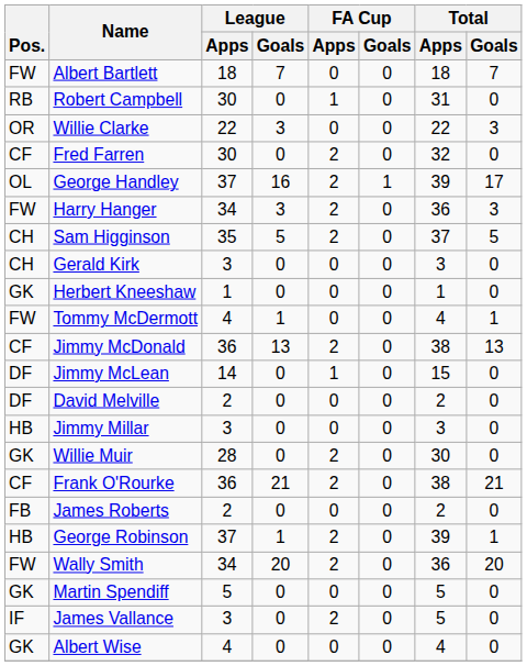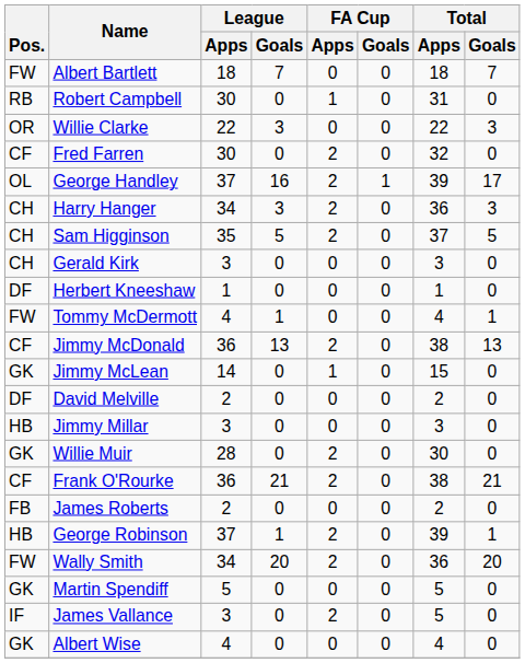Harry Hanger | Pos.: FW -> CH
Herbert Kneeshaw | Pos.: GK -> DF
Jimmy McLean | Pos.: DF -> GK
